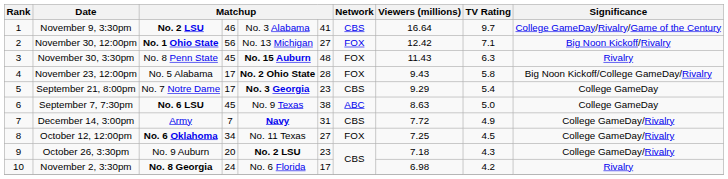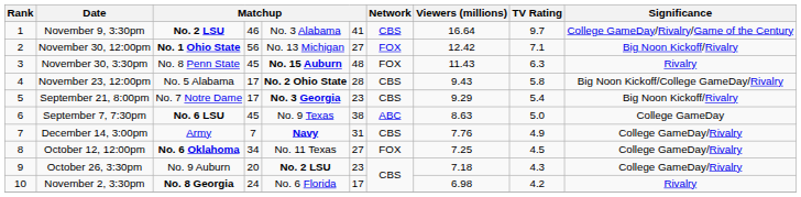November 23, 12:00pm | Network: FOX -> CBS
September 21, 8:00pm | Significance: College GameDay -> Big Noon Kickoff/Rivalry
December 14, 3:00pm | Viewers (millions): 7.72 -> 7.76
